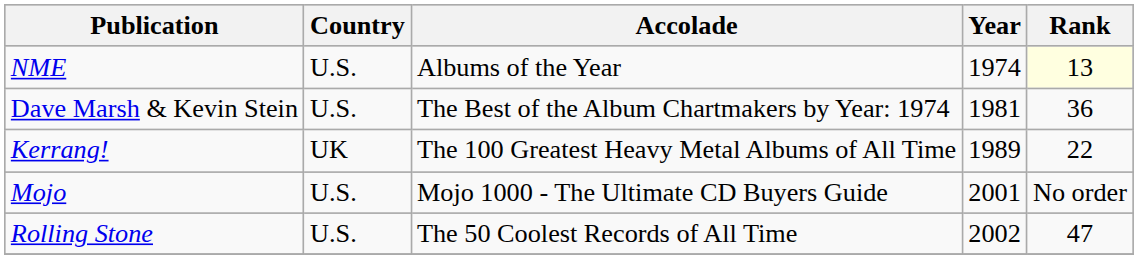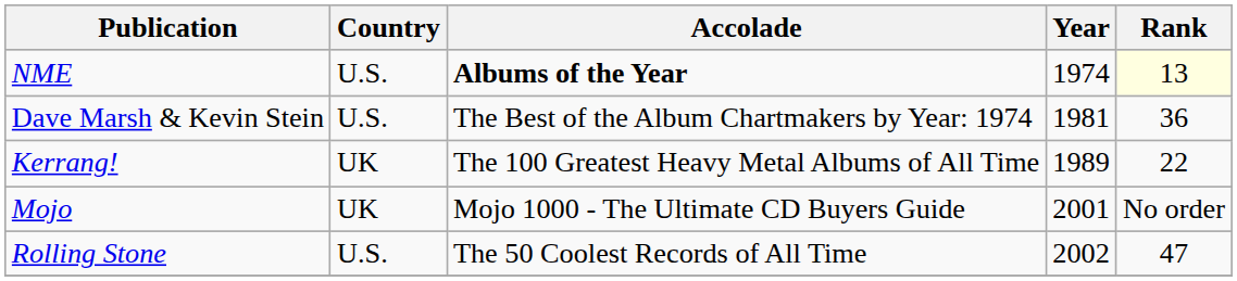NME | Accolade: normal -> bold
Mojo | Country: U.S. -> UK
